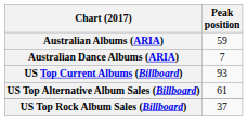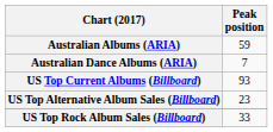US Top Alternative Album Sales (Billboard) | Peak position: 61 -> 23
US Top Rock Album Sales (Billboard) | Peak position: 37 -> 33
